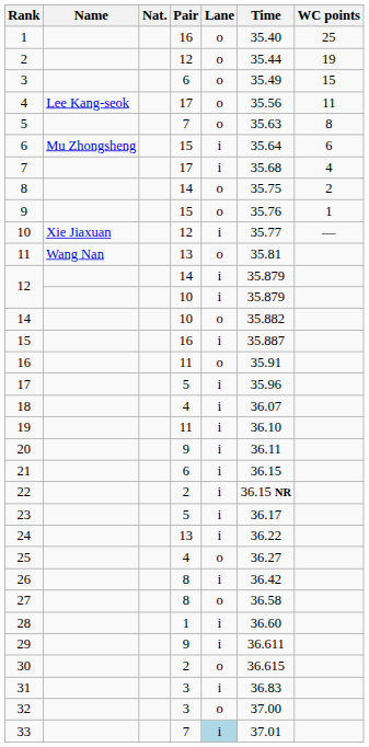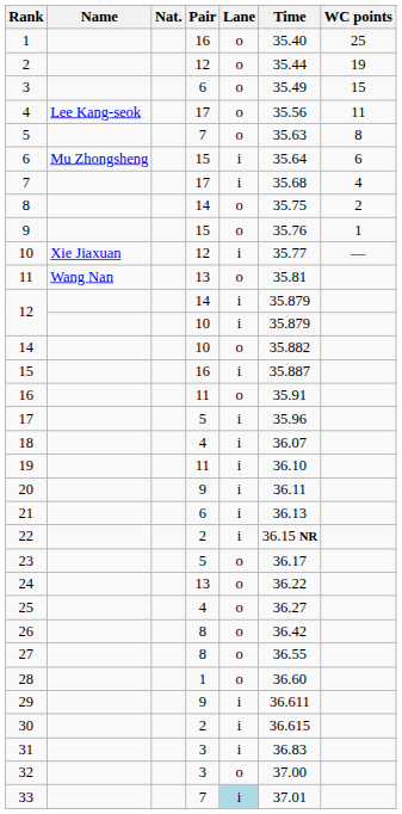21 | Time: 36.15 -> 36.13
23 | Lane: i -> o
24 | Lane: i -> o
26 | Lane: i -> o
27 | Time: 36.58 -> 36.55
28 | Lane: i -> o
30 | Lane: o -> i
